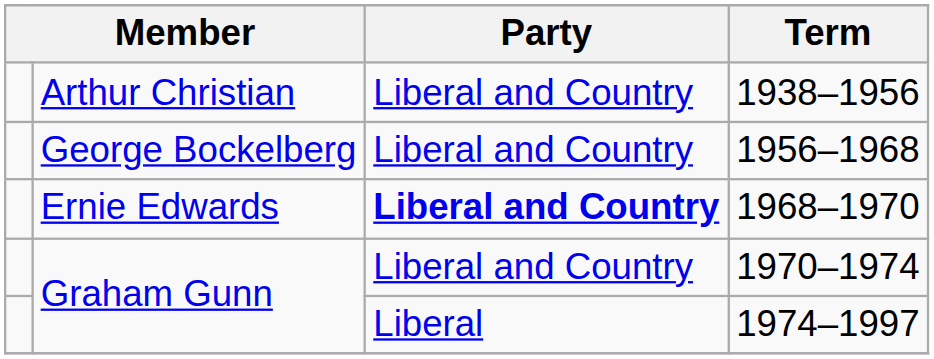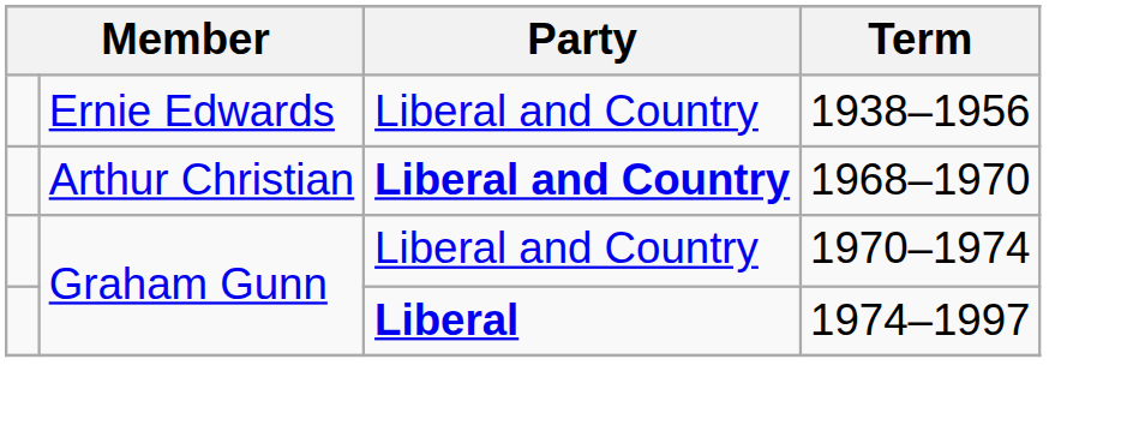1938–1956 | column 2: Arthur Christian -> Ernie Edwards
- row: George Bockelberg | Liberal and Country | 1956–1968
1968–1970 | column 2: Ernie Edwards -> Arthur Christian
1974–1997 | Party: normal -> bold
